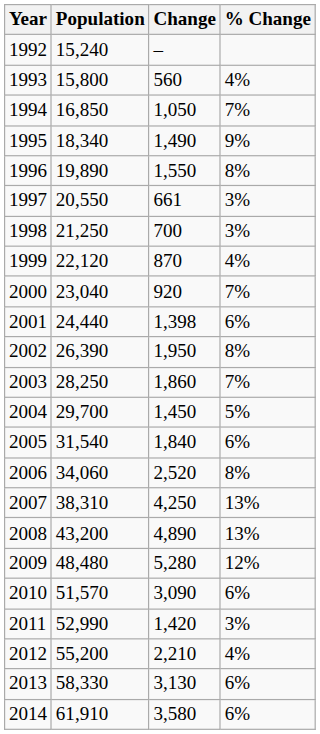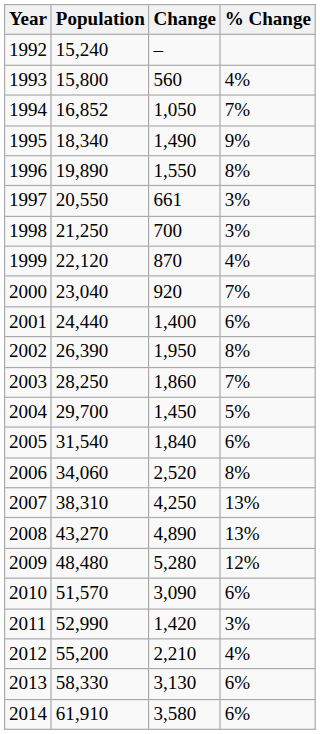1994 | Population: 16,850 -> 16,852
2001 | Change: 1,398 -> 1,400
2008 | Population: 43,200 -> 43,270
